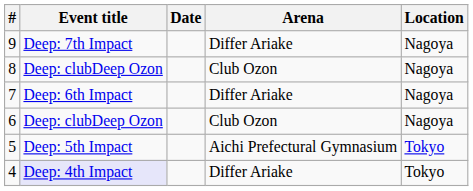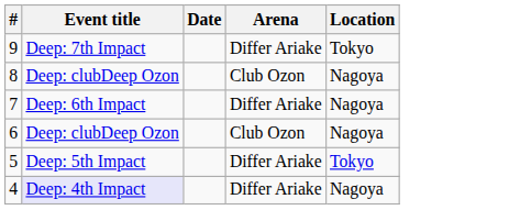9 | Location: Nagoya -> Tokyo
5 | Arena: Aichi Prefectural Gymnasium -> Differ Ariake
4 | Location: Tokyo -> Nagoya
